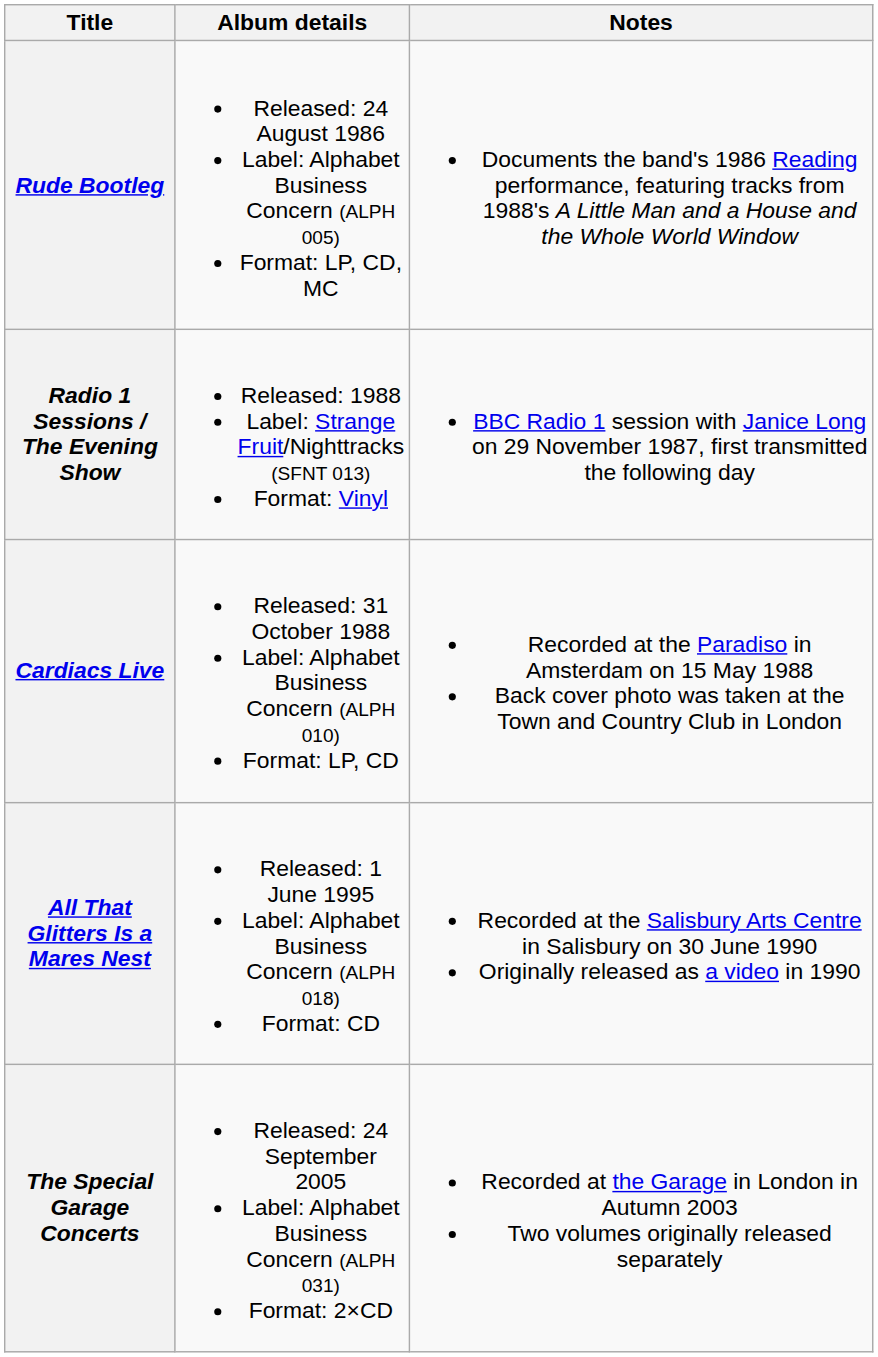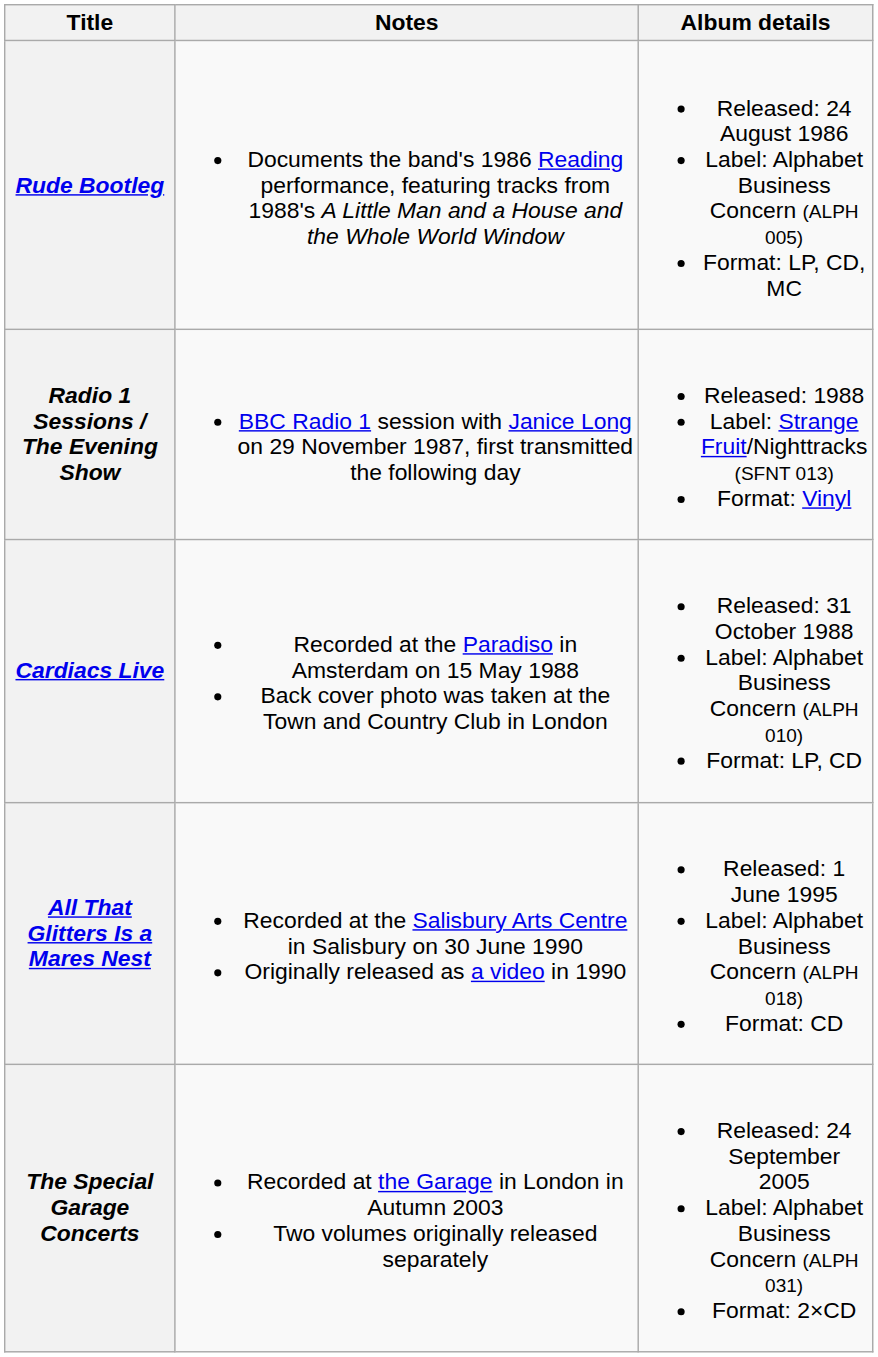columns swapped: Album details <-> Notes
